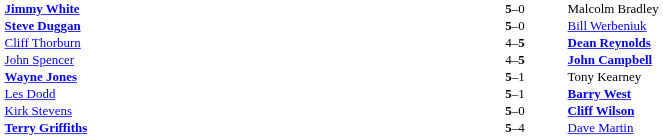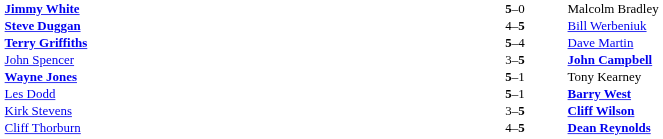Steve Duggan | column 2: 5–0 -> 4–5
rows swapped: Terry Griffiths <-> Cliff Thorburn
John Spencer | column 2: 4–5 -> 3–5
Kirk Stevens | column 2: 5–0 -> 3–5
